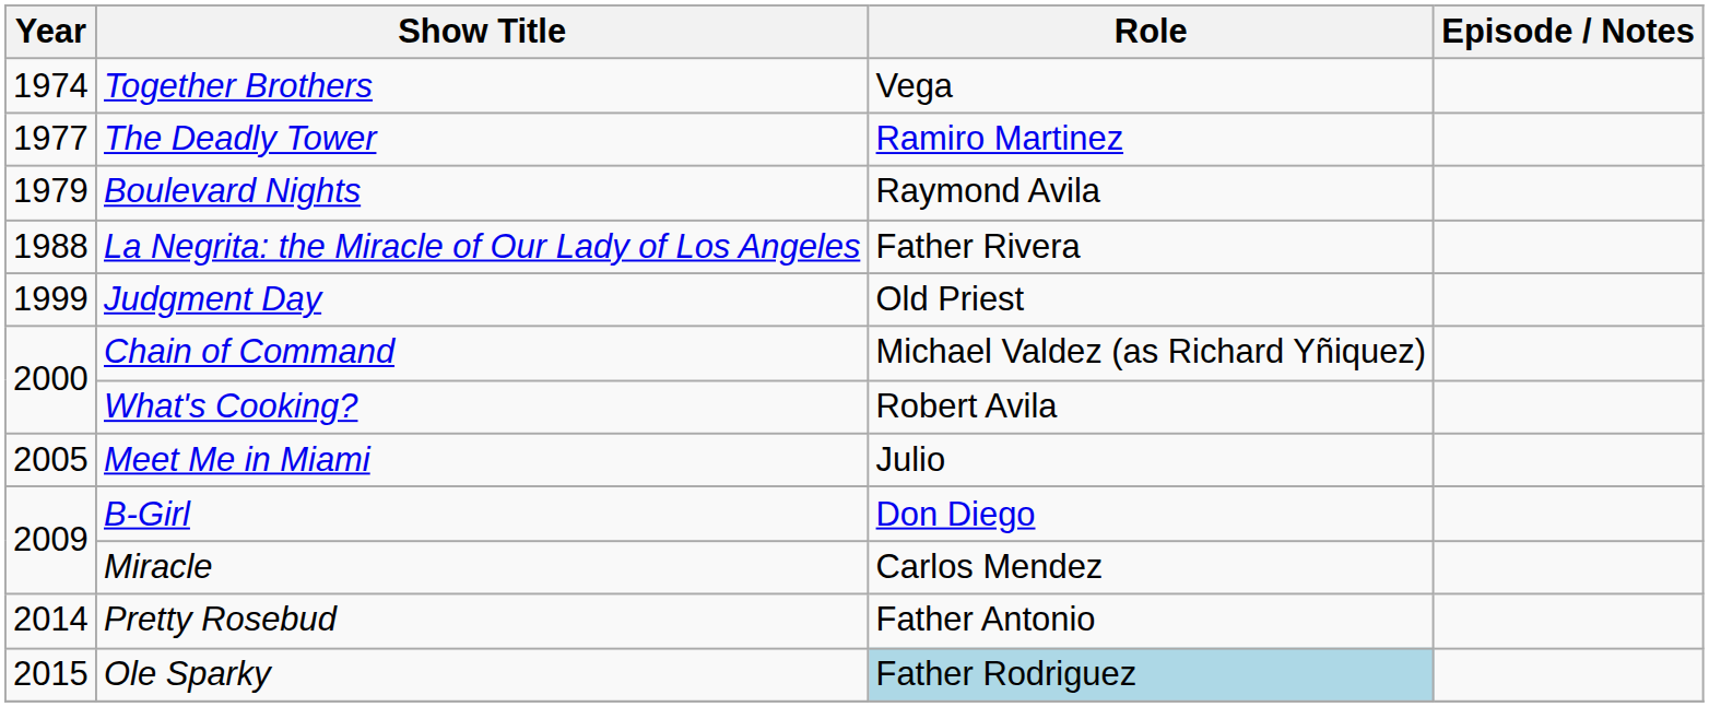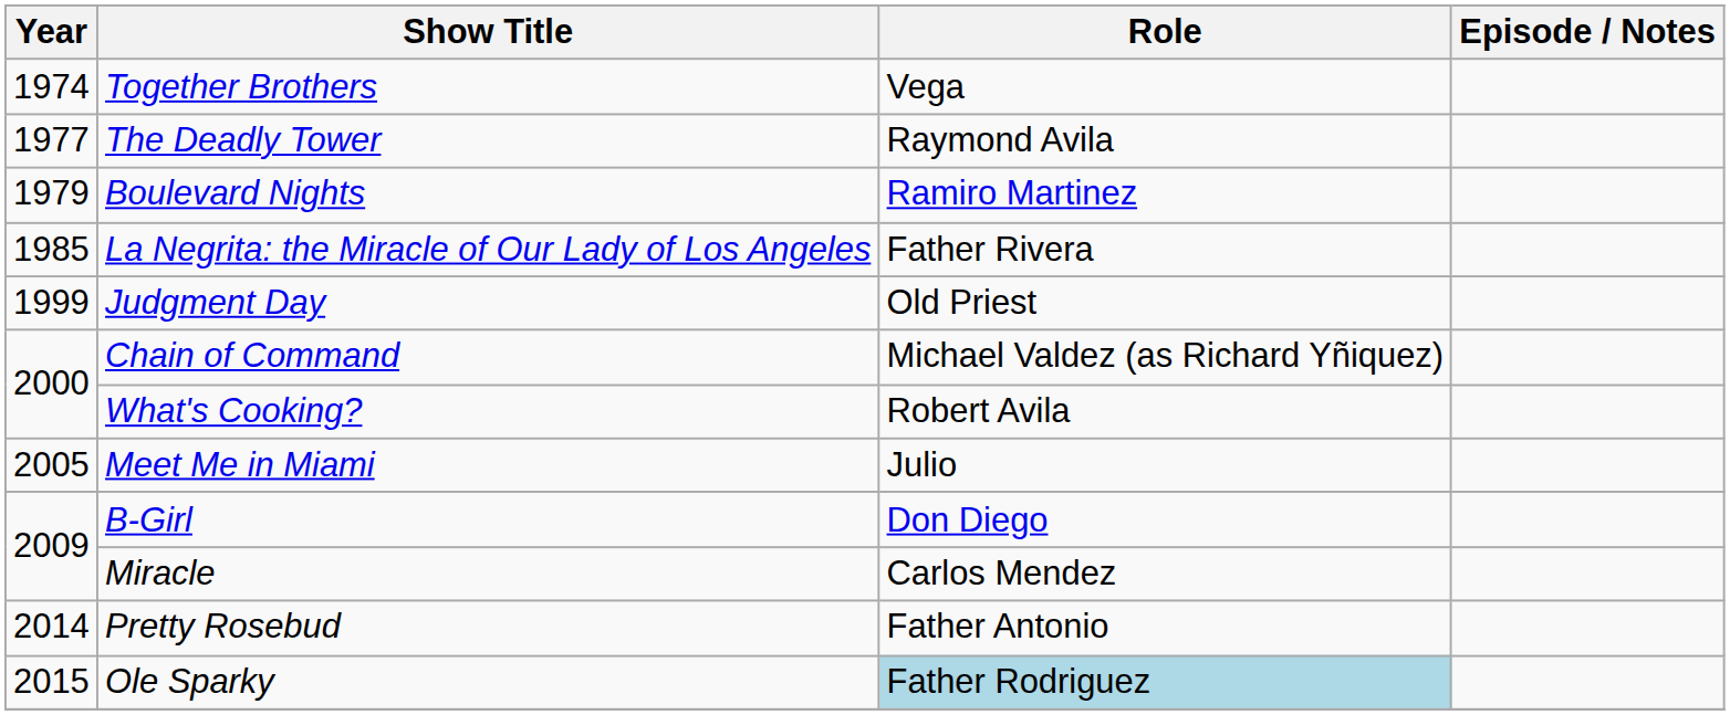The Deadly Tower | Role: Ramiro Martinez -> Raymond Avila
Boulevard Nights | Role: Raymond Avila -> Ramiro Martinez
La Negrita: the Miracle of Our Lady of Los Angeles | Year: 1988 -> 1985
